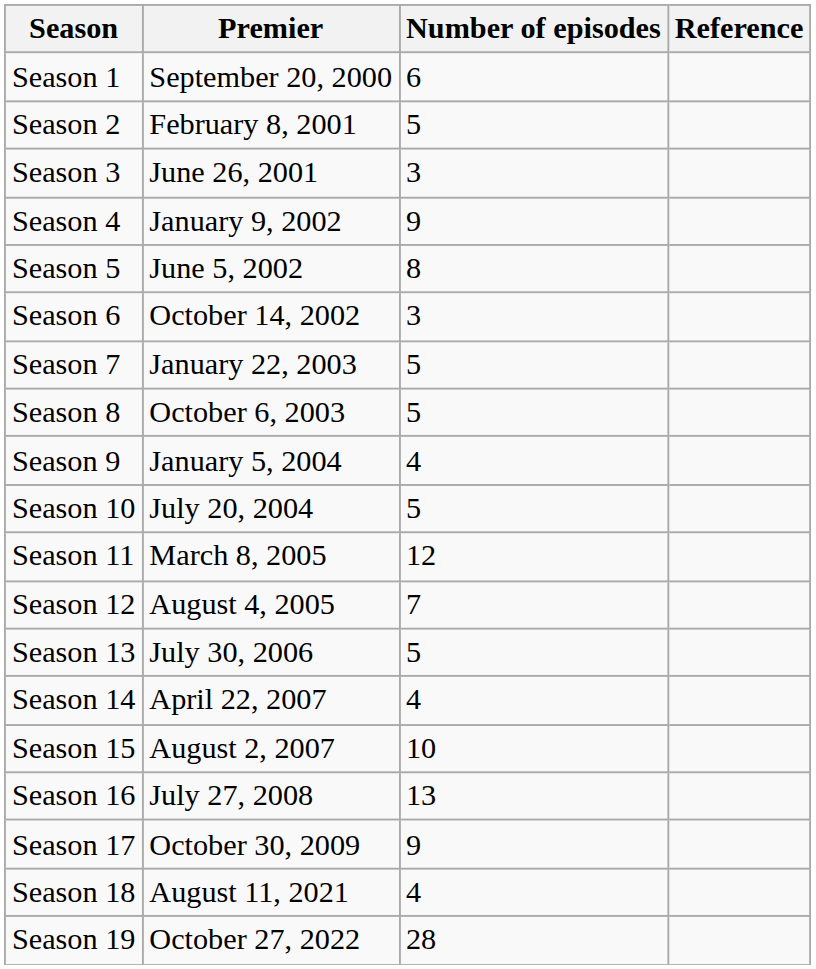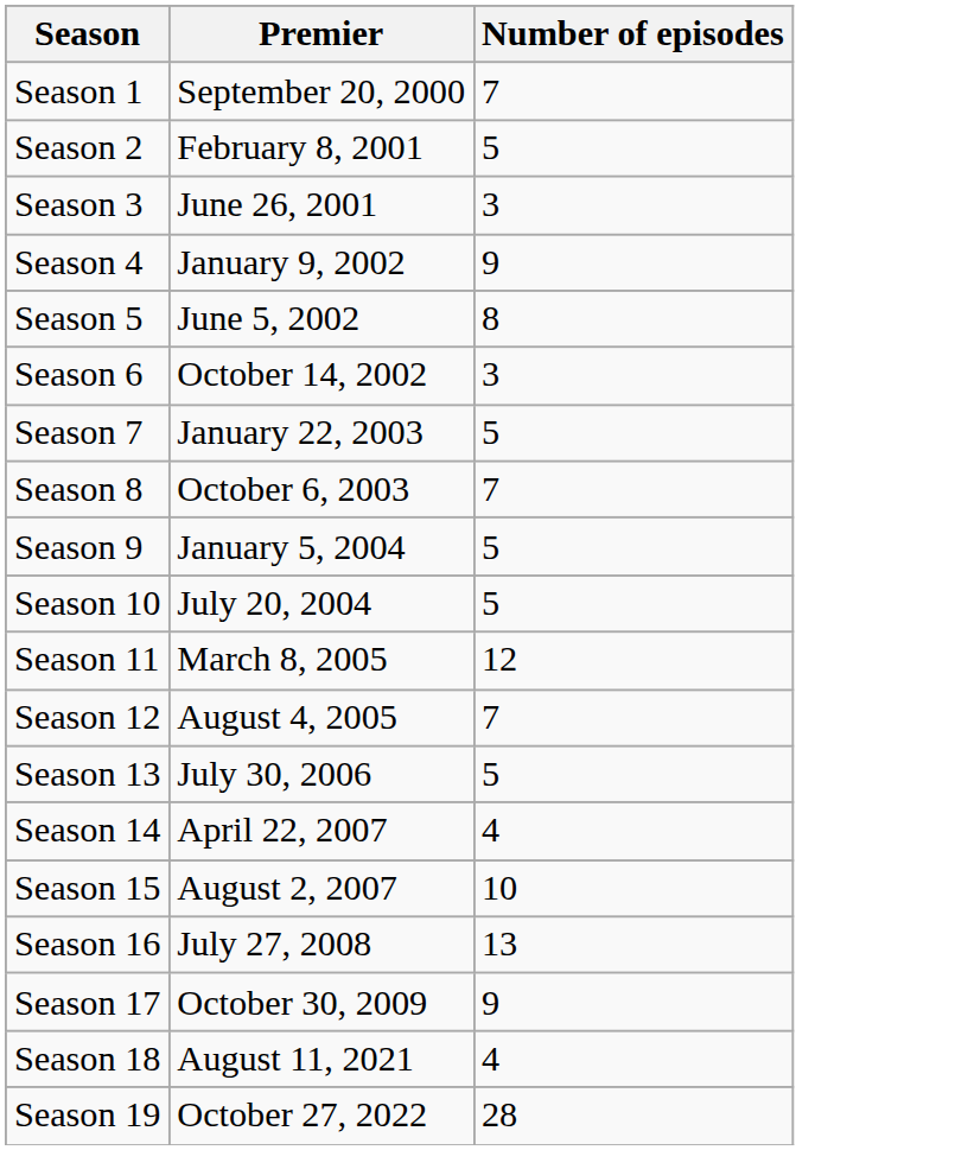- column: Reference
Season 1 | Number of episodes: 6 -> 7
Season 8 | Number of episodes: 5 -> 7
Season 9 | Number of episodes: 4 -> 5
